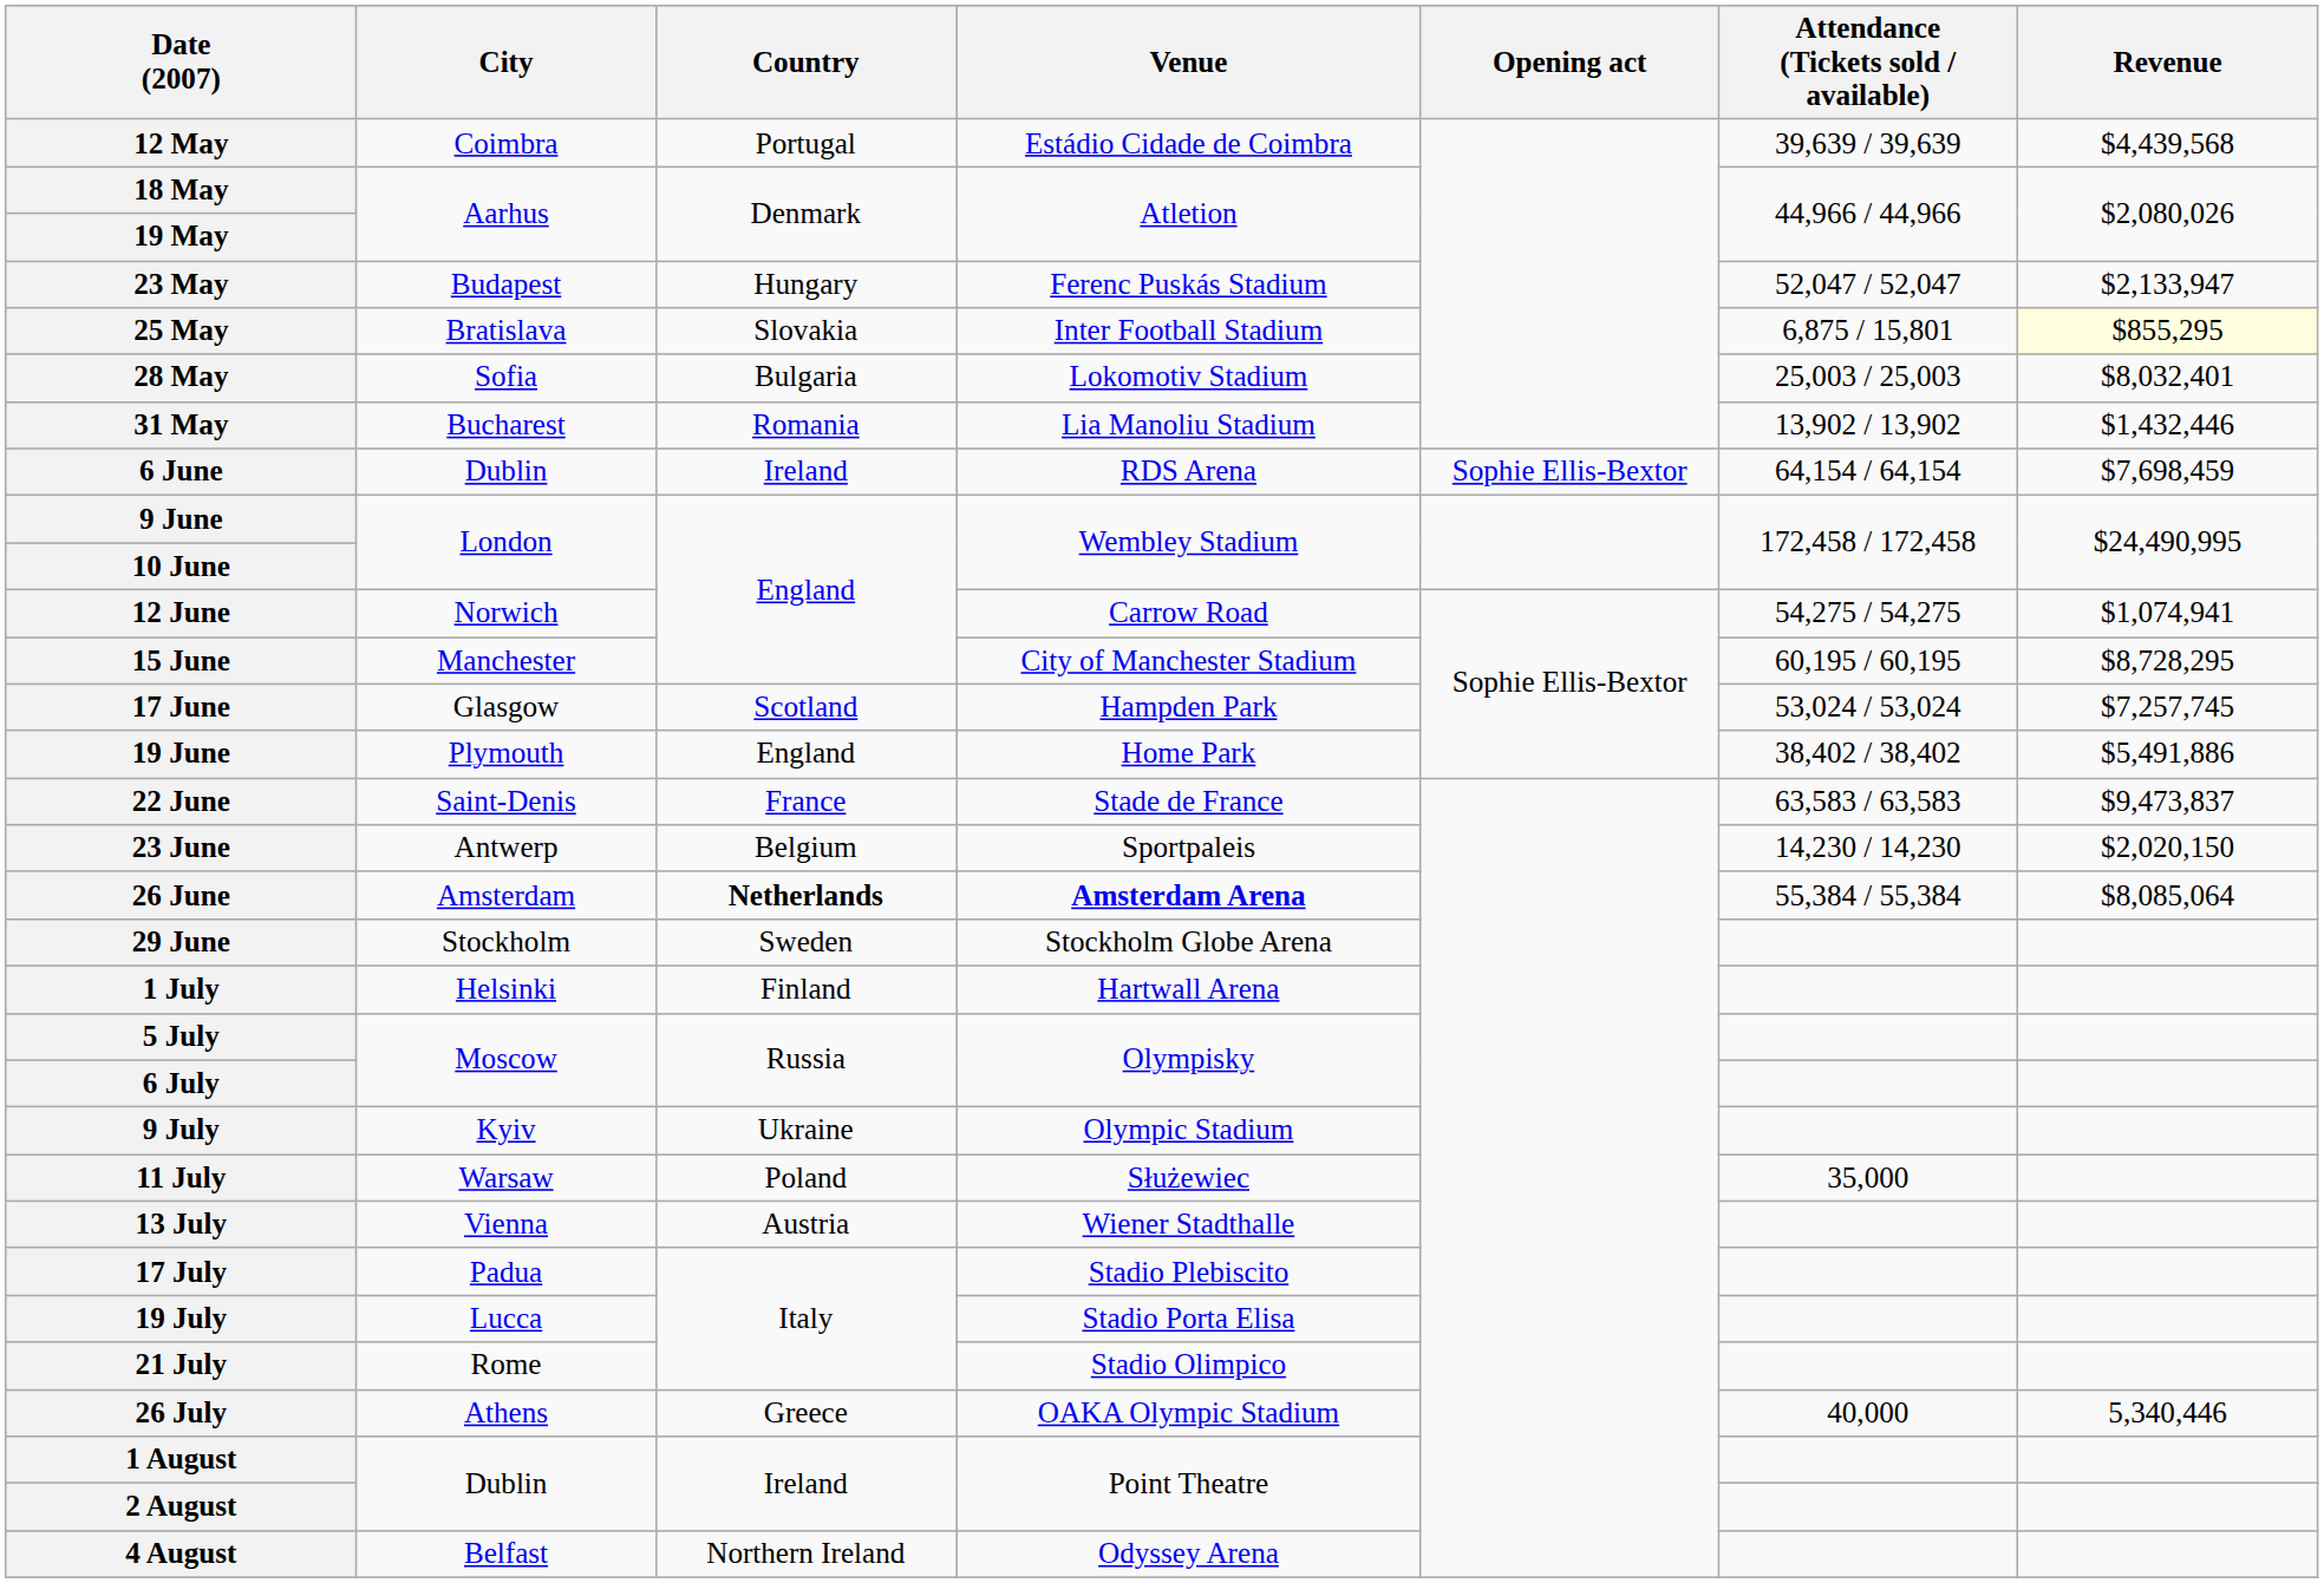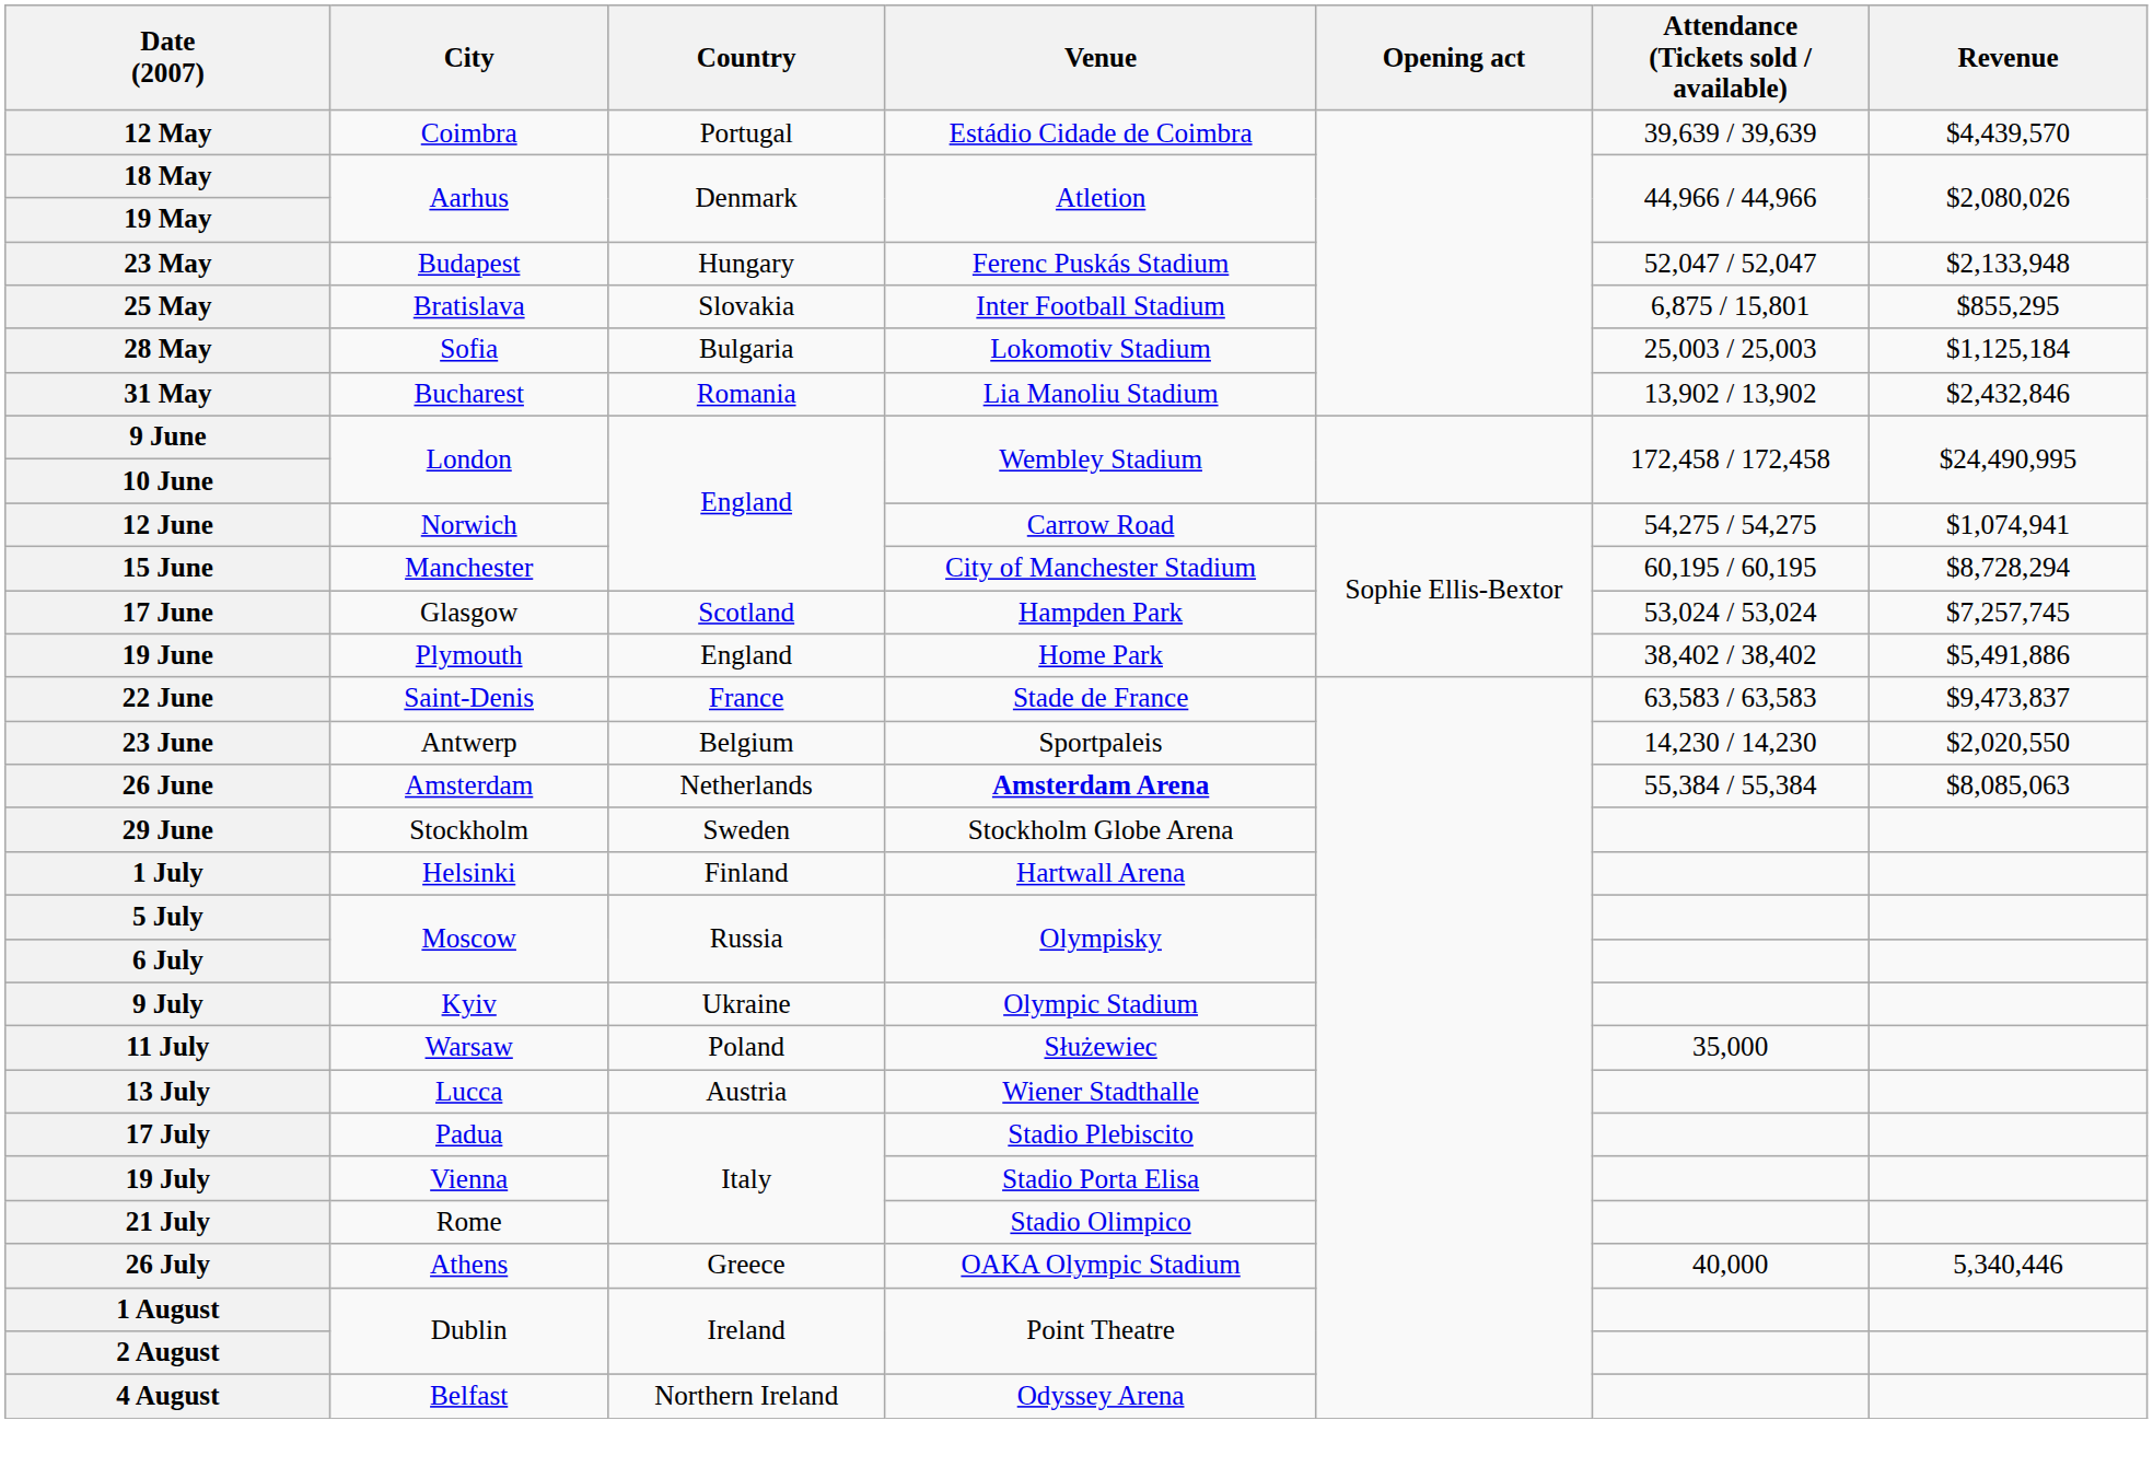12 May | Revenue: $4,439,568 -> $4,439,570
23 May | Revenue: $2,133,947 -> $2,133,948
25 May | Revenue: lightyellow background -> no background
28 May | Revenue: $8,032,401 -> $1,125,184
31 May | Revenue: $1,432,446 -> $2,432,846
- row: 6 June | Dublin | Ireland | RDS Arena | Sophie Ellis-Bextor | 64,154 / 64,154 | $7,698,459
15 June | Revenue: $8,728,295 -> $8,728,294
23 June | Revenue: $2,020,150 -> $2,020,550
26 June | Country: bold -> normal
26 June | Revenue: $8,085,064 -> $8,085,063
13 July | City: Vienna -> Lucca
19 July | City: Lucca -> Vienna
